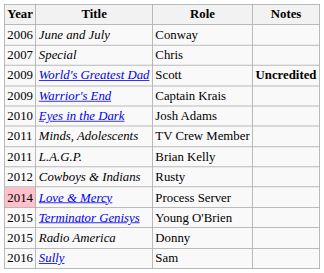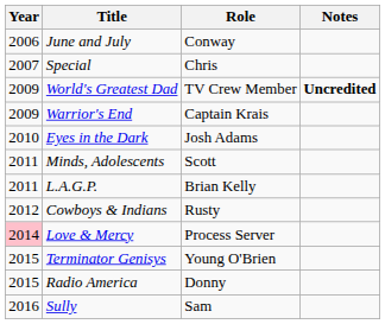World's Greatest Dad | Role: Scott -> TV Crew Member
Minds, Adolescents | Role: TV Crew Member -> Scott
